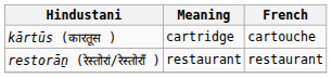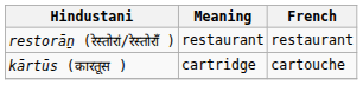rows swapped: kārtūs (कारतूस ) <-> restorāṉ (रेस्तोरां/रेस्तोराँ )
